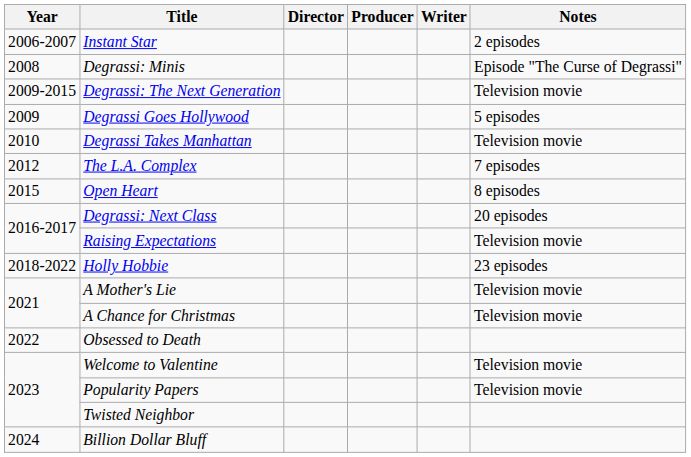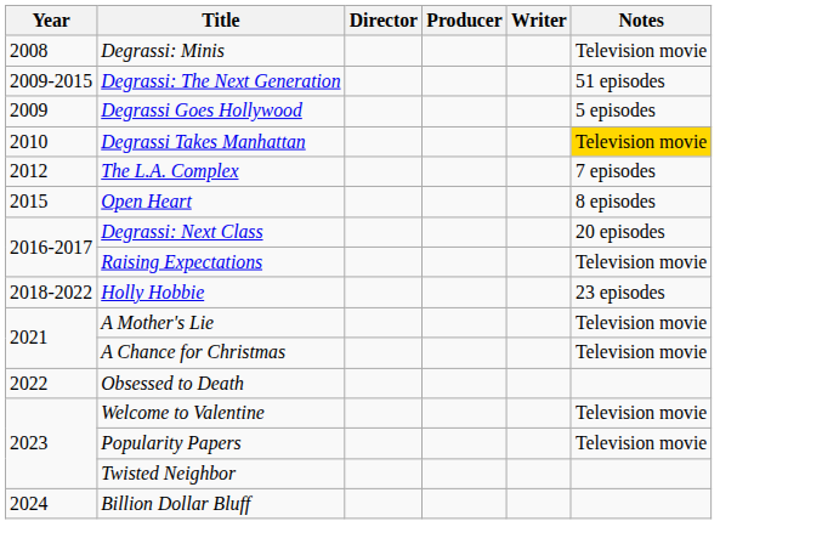- row: 2006-2007 | Instant Star | 2 episodes
Degrassi: Minis | Notes: Episode "The Curse of Degrassi" -> Television movie
Degrassi: The Next Generation | Notes: Television movie -> 51 episodes
Degrassi Takes Manhattan | Notes: no background -> gold background
